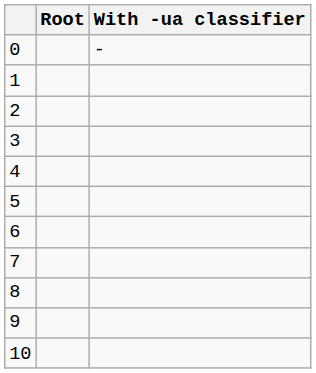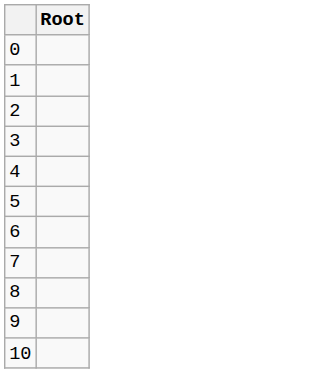- column: With -ua classifier | -
